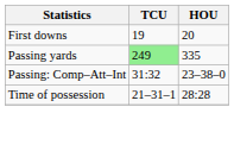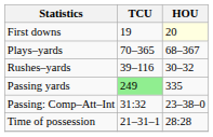First downs | HOU: no background -> lightyellow background
+ row: Plays–yards | 70–365 | 68–367
+ row: Rushes–yards | 39–116 | 30–32
